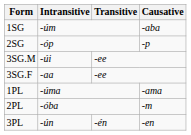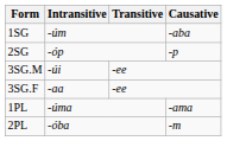- row: 3PL | -ún | -én | -en
